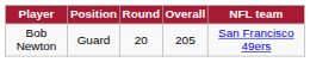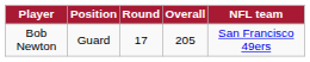Bob Newton | Round: 20 -> 17
